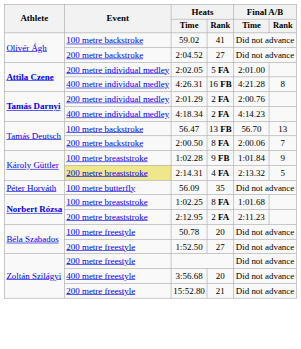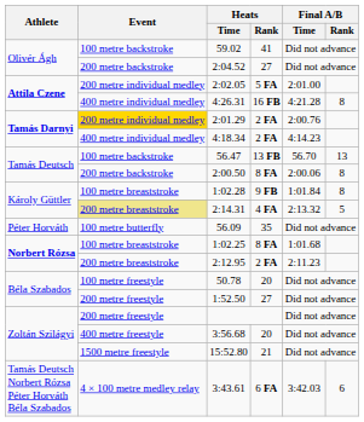2:01.29 | Event: no background -> gold background
2:00.50 | Final A/B / Rank: 7 -> 8
1:02.28 | Final A/B / Rank: 9 -> 8
15:52.80 | Event: 200 metre freestyle -> 1500 metre freestyle
+ row: Tamás Deutsch Norbert Rózsa Péter Horváth Béla Szabados | 4 × 100 metre medley relay | 3:43.61 | 6 FA | 3:42.03 | 6
